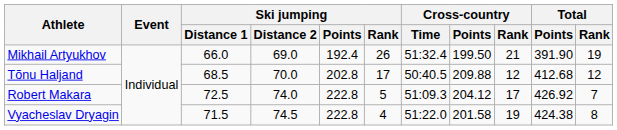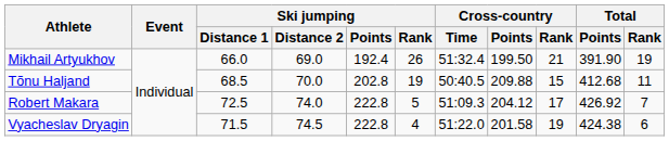Tõnu Haljand | Ski jumping / Rank: 17 -> 19
Tõnu Haljand | Cross-country / Rank: 12 -> 15
Tõnu Haljand | Total / Rank: 12 -> 11
Vyacheslav Dryagin | Total / Rank: 8 -> 6
